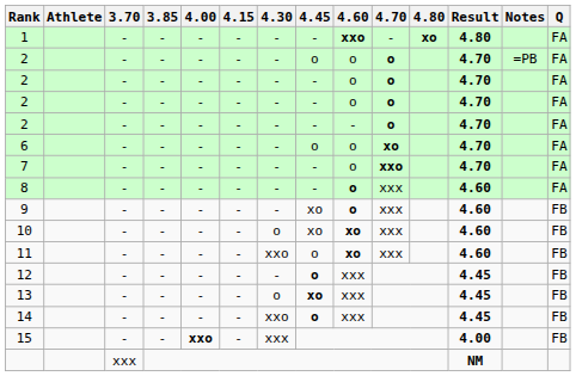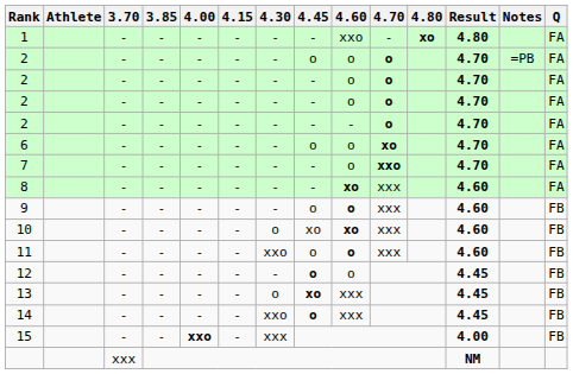1 | 4.60: bold -> normal
8 | 4.60: o -> xo
9 | 4.45: xo -> o
11 | 4.60: xo -> o
12 | 4.60: xxx -> o
